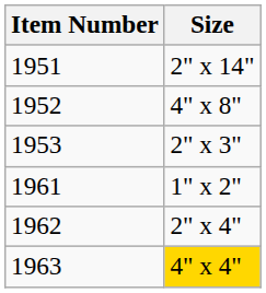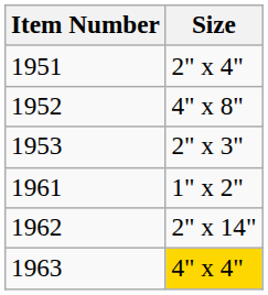1951 | Size: 2" x 14" -> 2" x 4"
1962 | Size: 2" x 4" -> 2" x 14"
